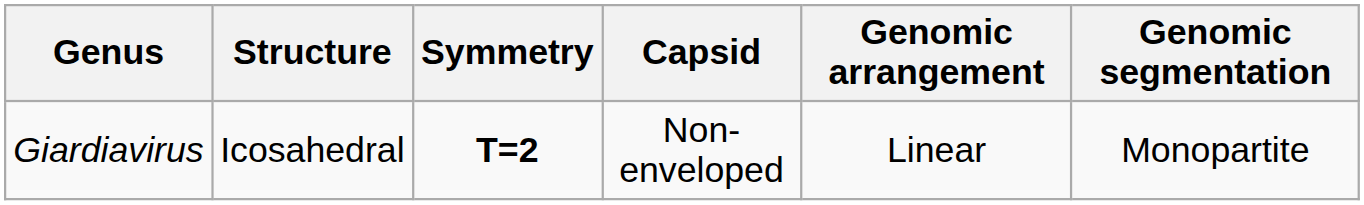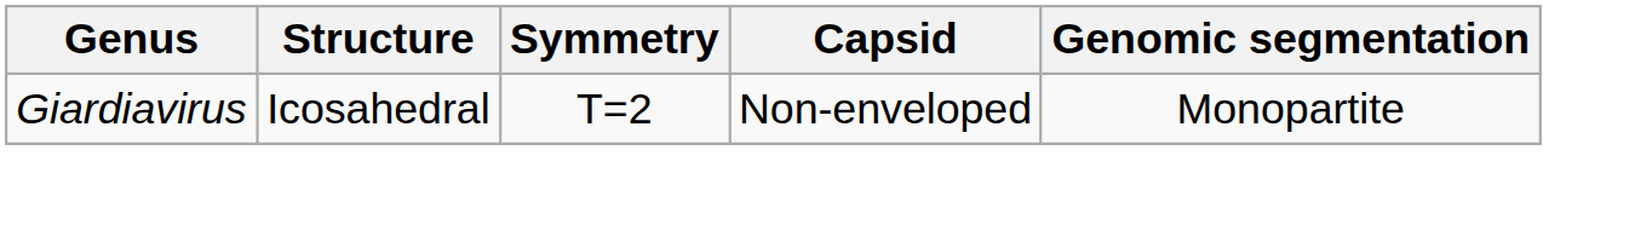- column: Genomic arrangement | Linear
Giardiavirus | Symmetry: bold -> normal
